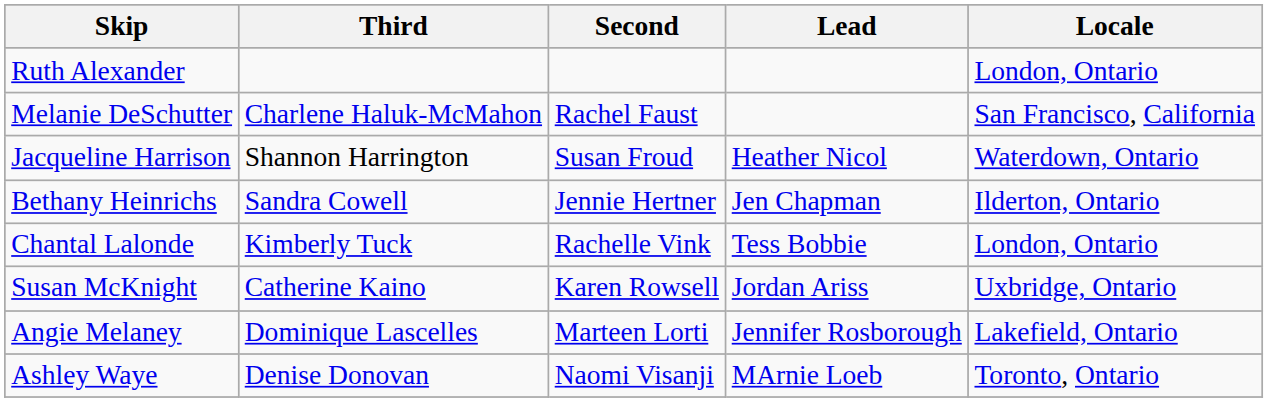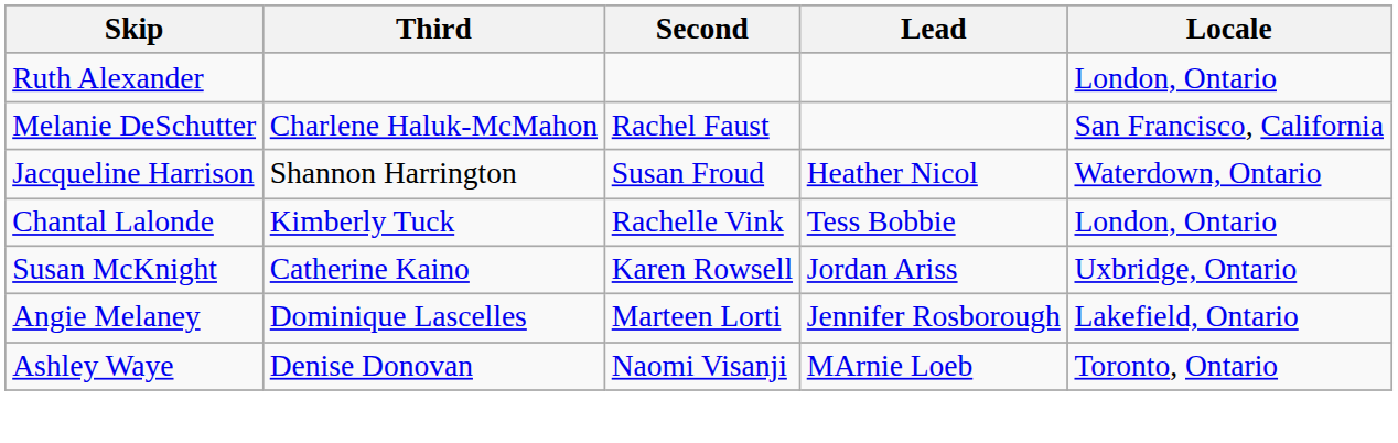- row: Bethany Heinrichs | Sandra Cowell | Jennie Hertner | Jen Chapman | Ilderton, Ontario
